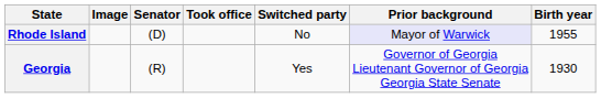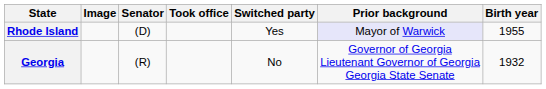Rhode Island | Switched party: No -> Yes
Georgia | Switched party: Yes -> No
Georgia | Birth year: 1930 -> 1932
